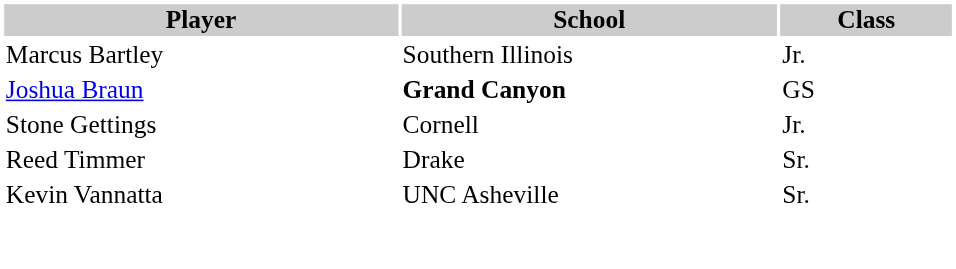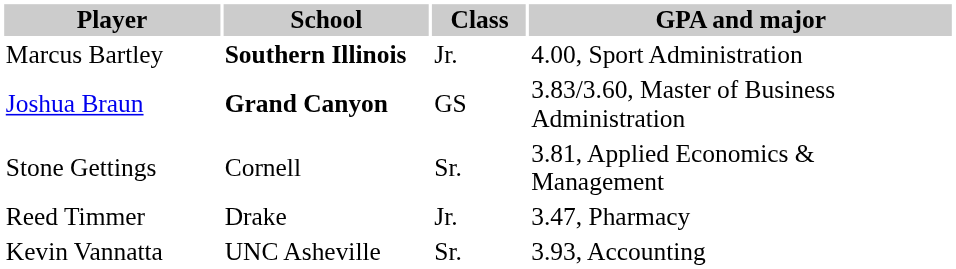+ column: GPA and major | 4.00, Sport Administration | 3.83/3.60, Master of Business Administration | 3.81, Applied Economics & Management | 3.47, Pharmacy | 3.93, Accounting
Marcus Bartley | School: normal -> bold
Stone Gettings | Class: Jr. -> Sr.
Reed Timmer | Class: Sr. -> Jr.
